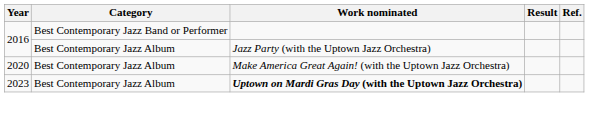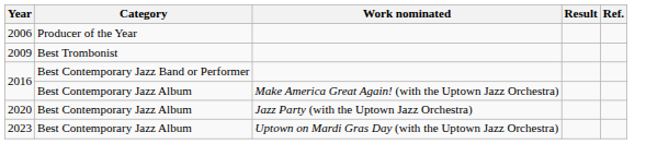+ row: 2006 | Producer of the Year
+ row: 2009 | Best Trombonist
2016 / Best Contemporary Jazz Album | Work nominated: Jazz Party (with the Uptown Jazz Orchestra) -> Make America Great Again! (with the Uptown Jazz Orchestra)
2020 | Work nominated: Make America Great Again! (with the Uptown Jazz Orchestra) -> Jazz Party (with the Uptown Jazz Orchestra)
2023 | Work nominated: bold -> normal
